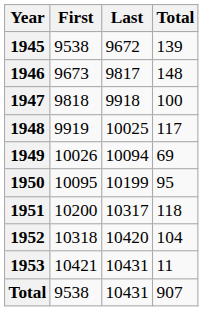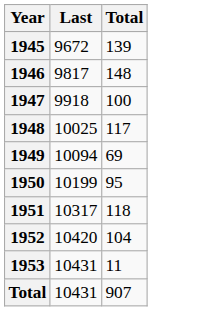- column: First | 9538 | 9673 | 9818 | 9919 | 10026 | 10095 | 10200 | 10318 | 10421 | 9538
